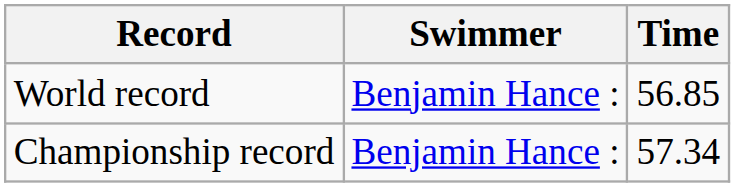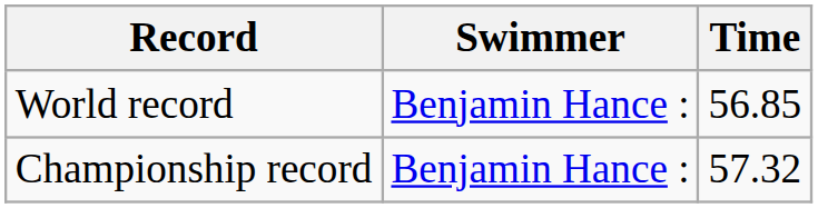Championship record | Time: 57.34 -> 57.32
